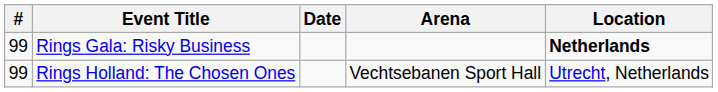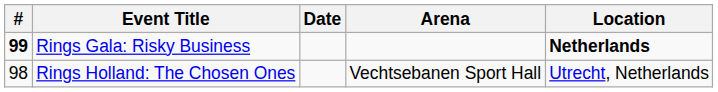Rings Gala: Risky Business | #: normal -> bold
Rings Holland: The Chosen Ones | #: 99 -> 98
